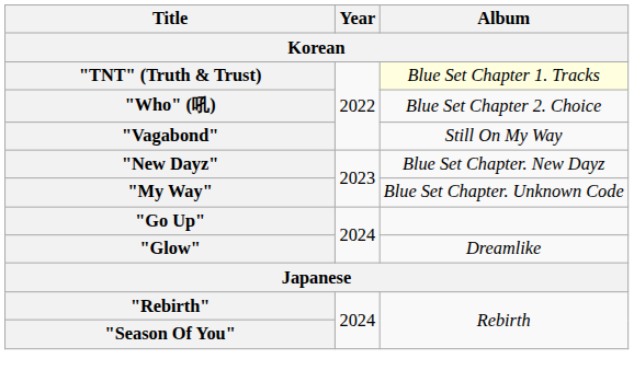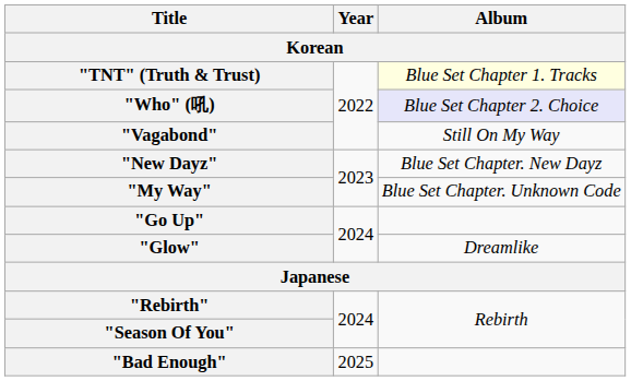"Who" (吼) | Album: no background -> lavender background
+ row: "Bad Enough" | 2025
